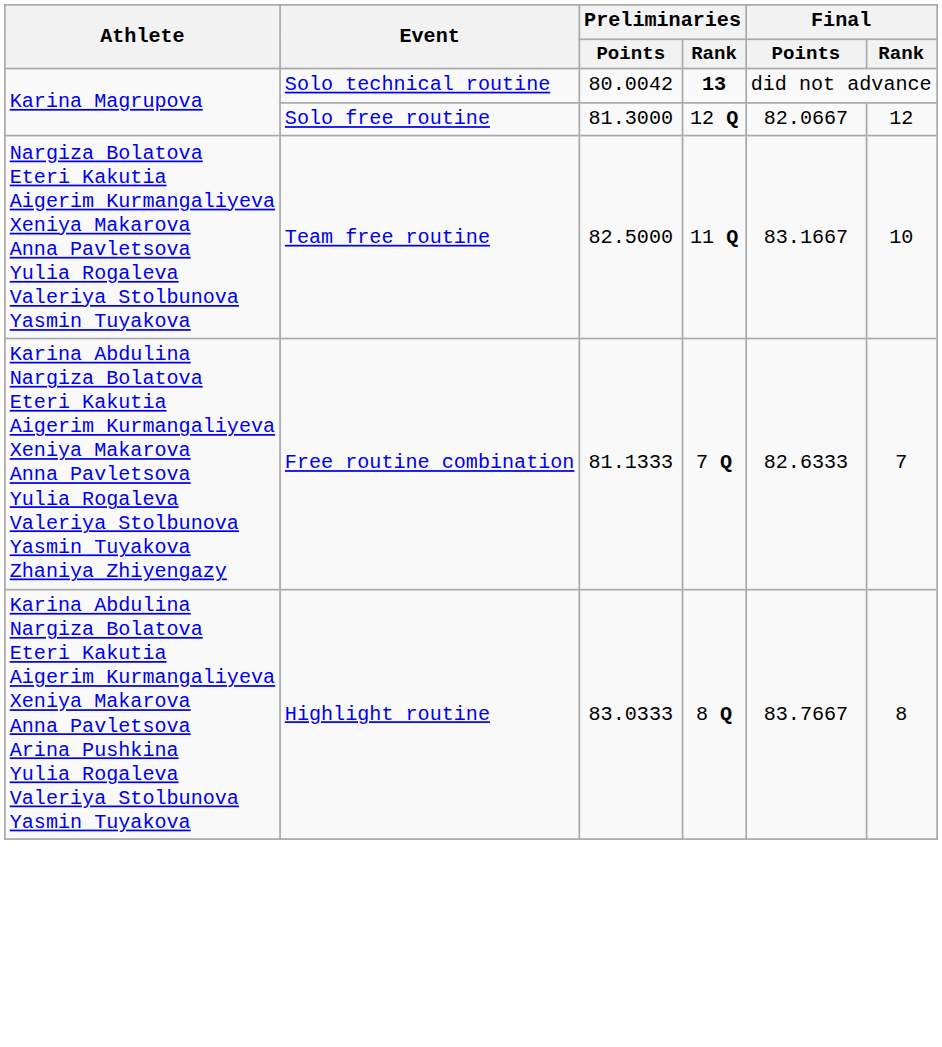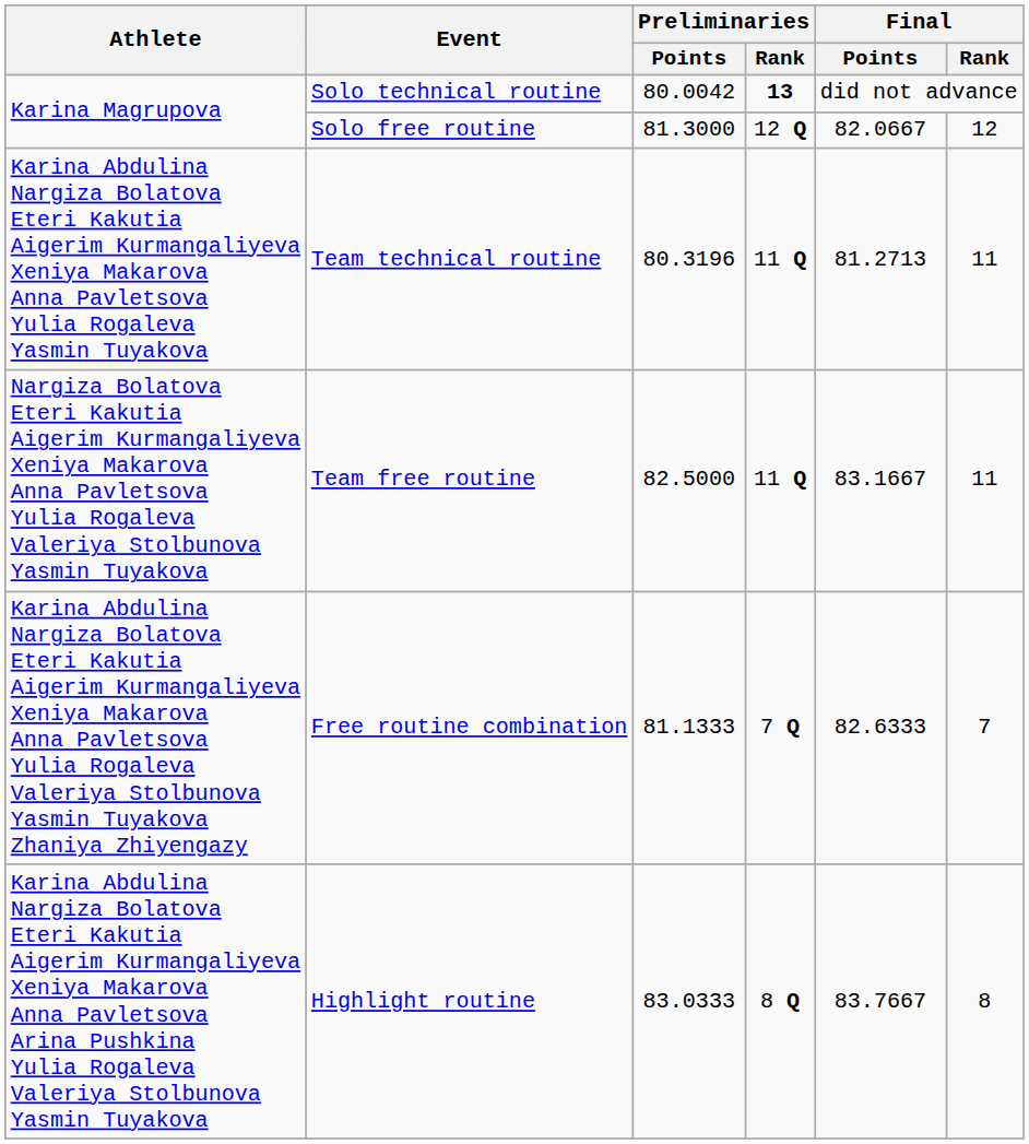+ row: Karina Abdulina Nargiza Bolatova Eteri Kakutia Aigerim Kurmangaliyeva Xeniya Makarova Anna Pavletsova Yulia Rogaleva Yasmin Tuyakova | Team technical routine | 80.3196 | 11 Q | 81.2713 | 11
Team free routine | Final / Rank: 10 -> 11
